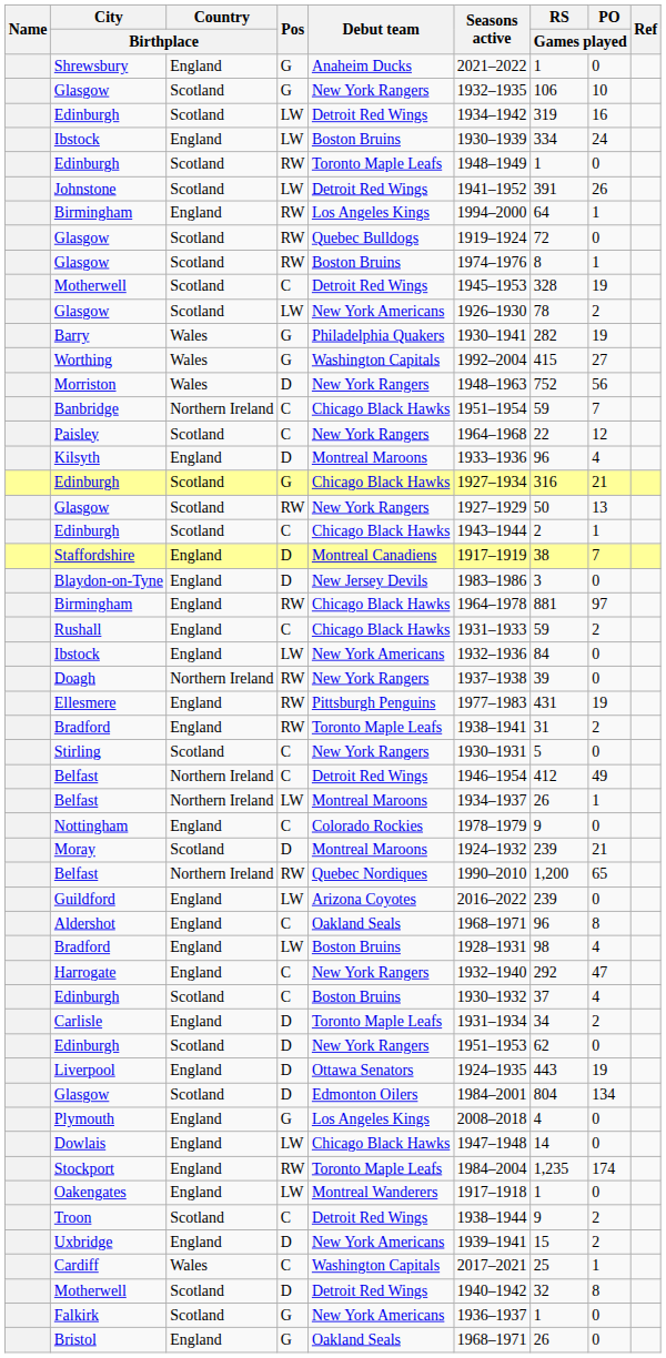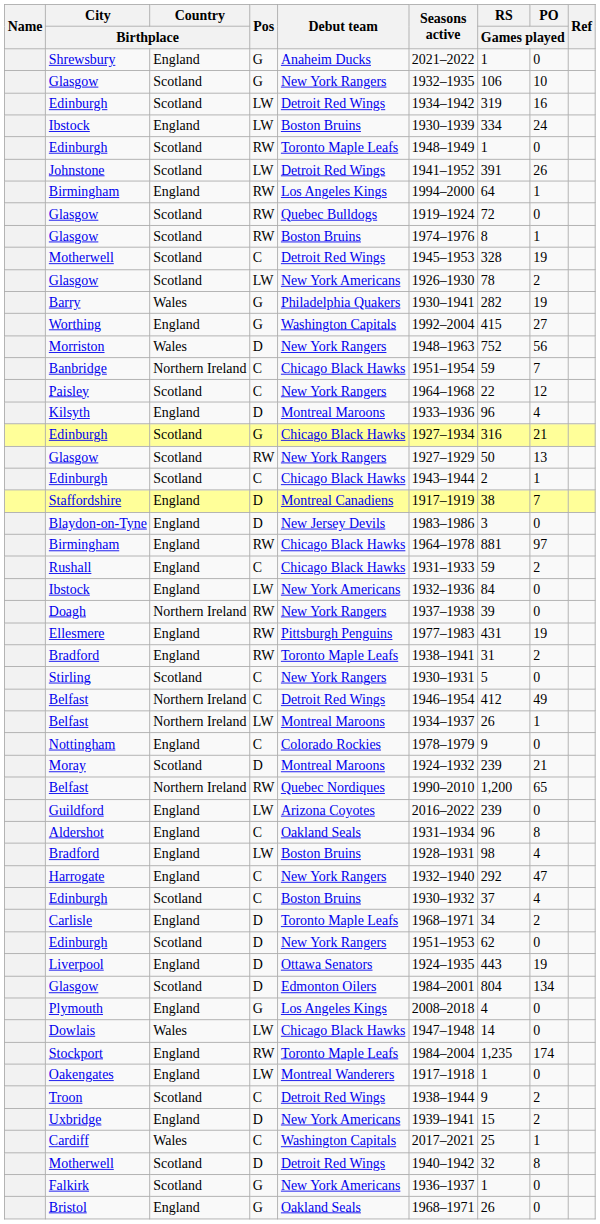Worthing | Country / Birthplace: Wales -> England
Aldershot | Seasons active: 1968–1971 -> 1931–1934
Carlisle | Seasons active: 1931–1934 -> 1968–1971
Dowlais | Country / Birthplace: England -> Wales
